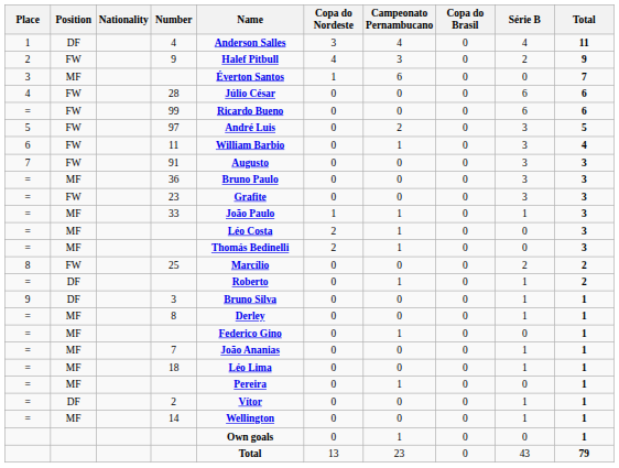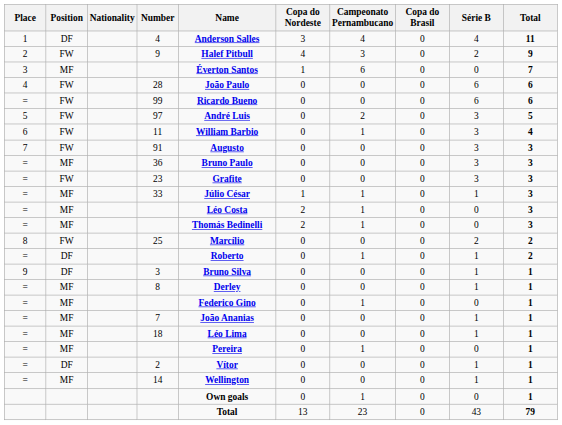28 | Name: Júlio César -> João Paulo
33 | Name: João Paulo -> Júlio César
